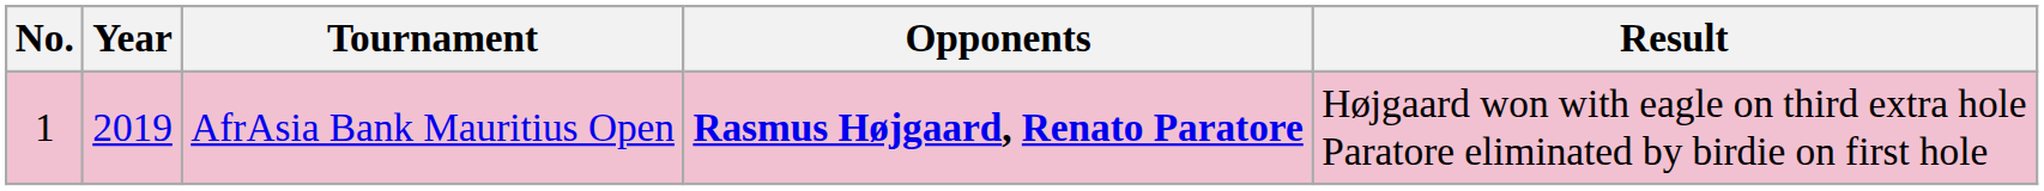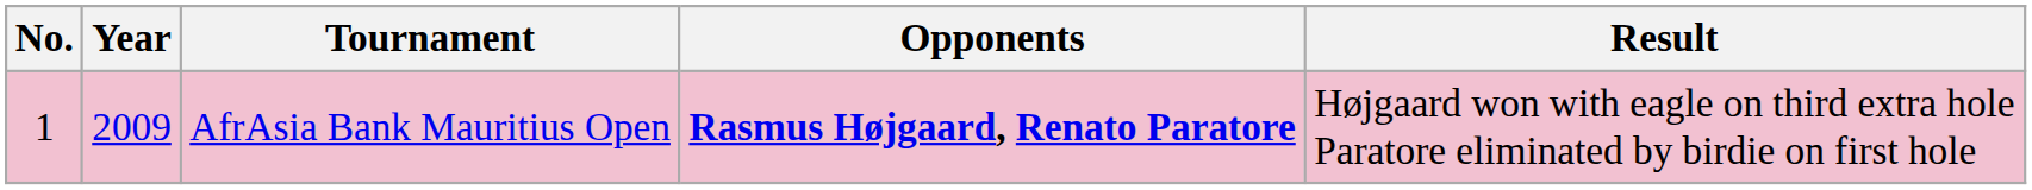AfrAsia Bank Mauritius Open | Year: 2019 -> 2009
